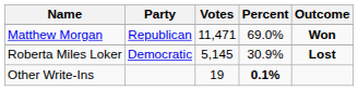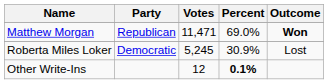Roberta Miles Loker | Votes: 5,145 -> 5,245
Roberta Miles Loker | Outcome: bold -> normal
Other Write-Ins | Votes: 19 -> 12
